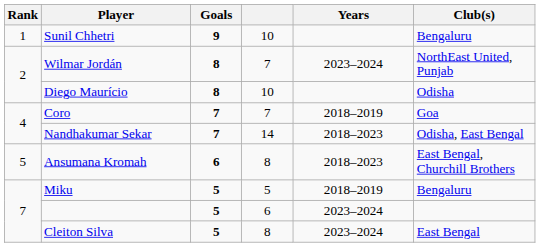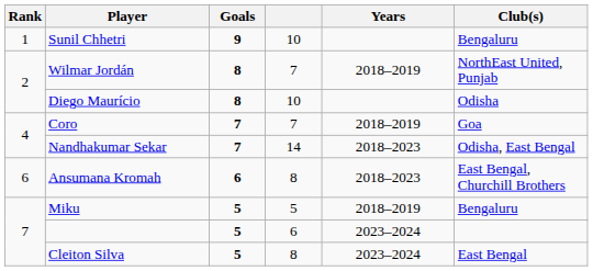Wilmar Jordán | Years: 2023–2024 -> 2018–2019
Ansumana Kromah | Rank: 5 -> 6
